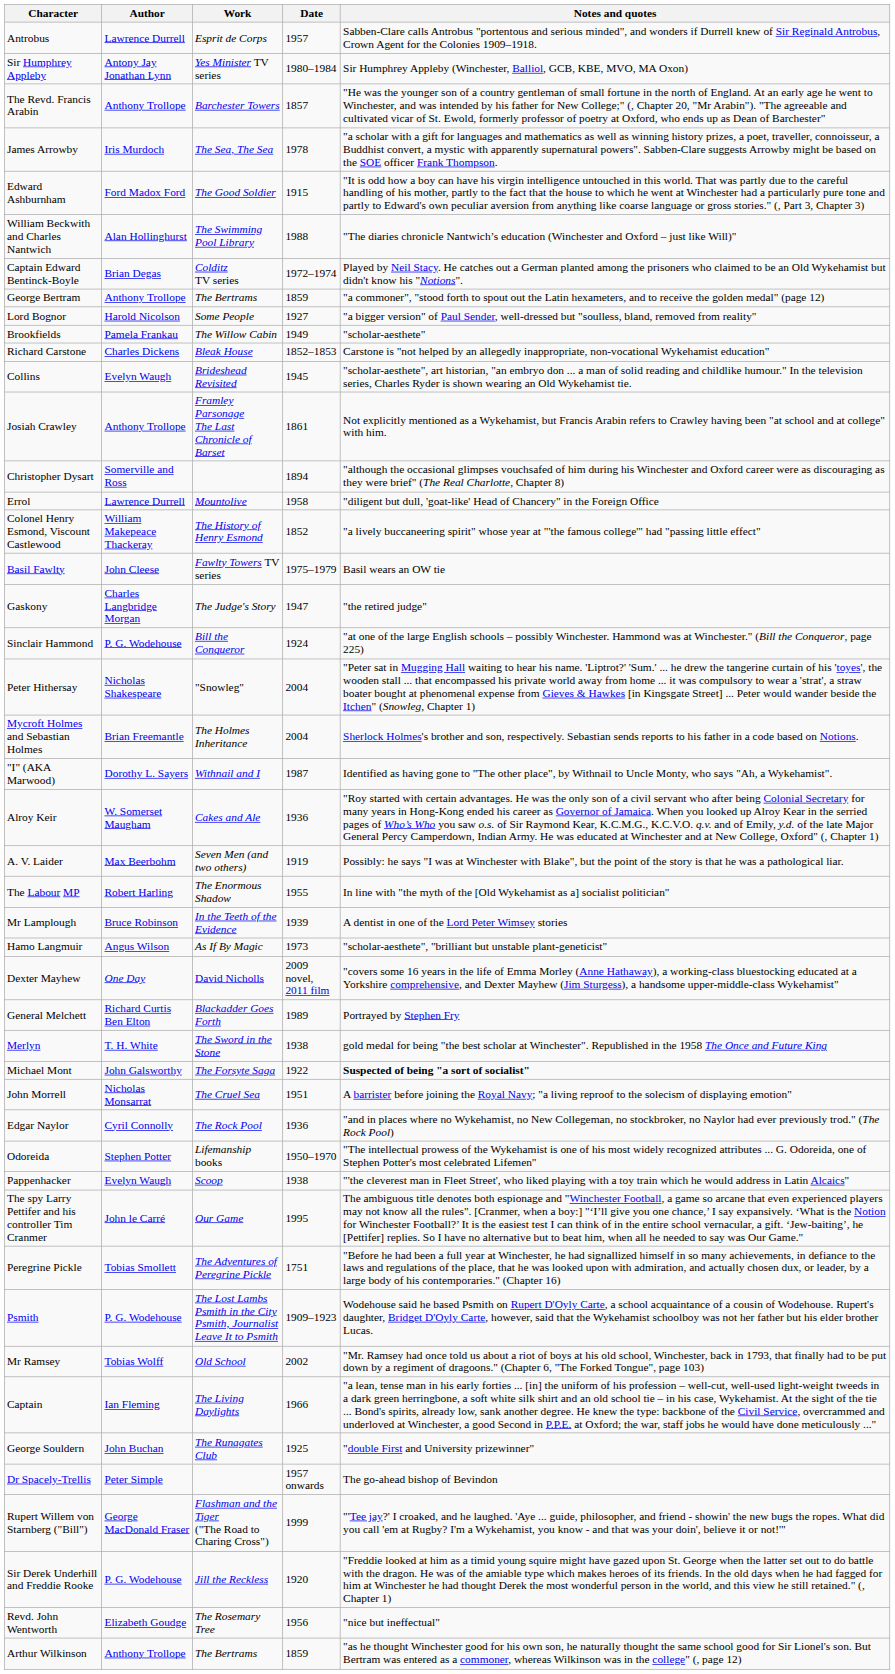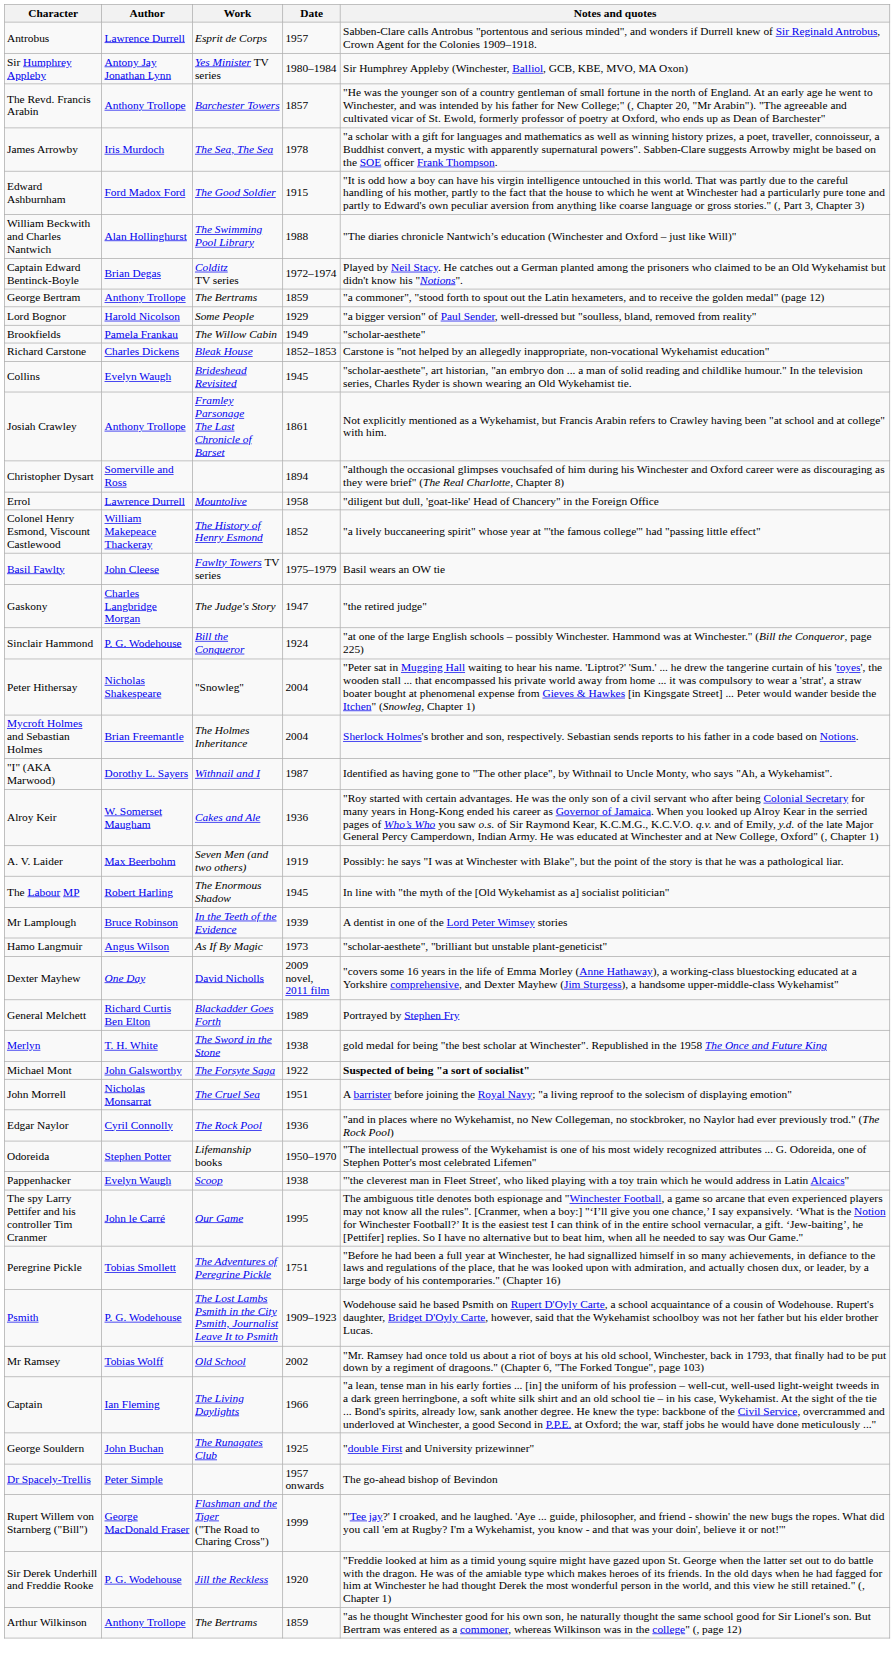Lord Bognor | Date: 1927 -> 1929
The Labour MP | Date: 1955 -> 1945
- row: Revd. John Wentworth | Elizabeth Goudge | The Rosemary Tree | 1956 | "nice but ineffectual"
